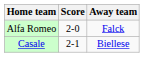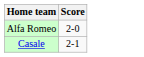- column: Away team | Falck | Biellese
